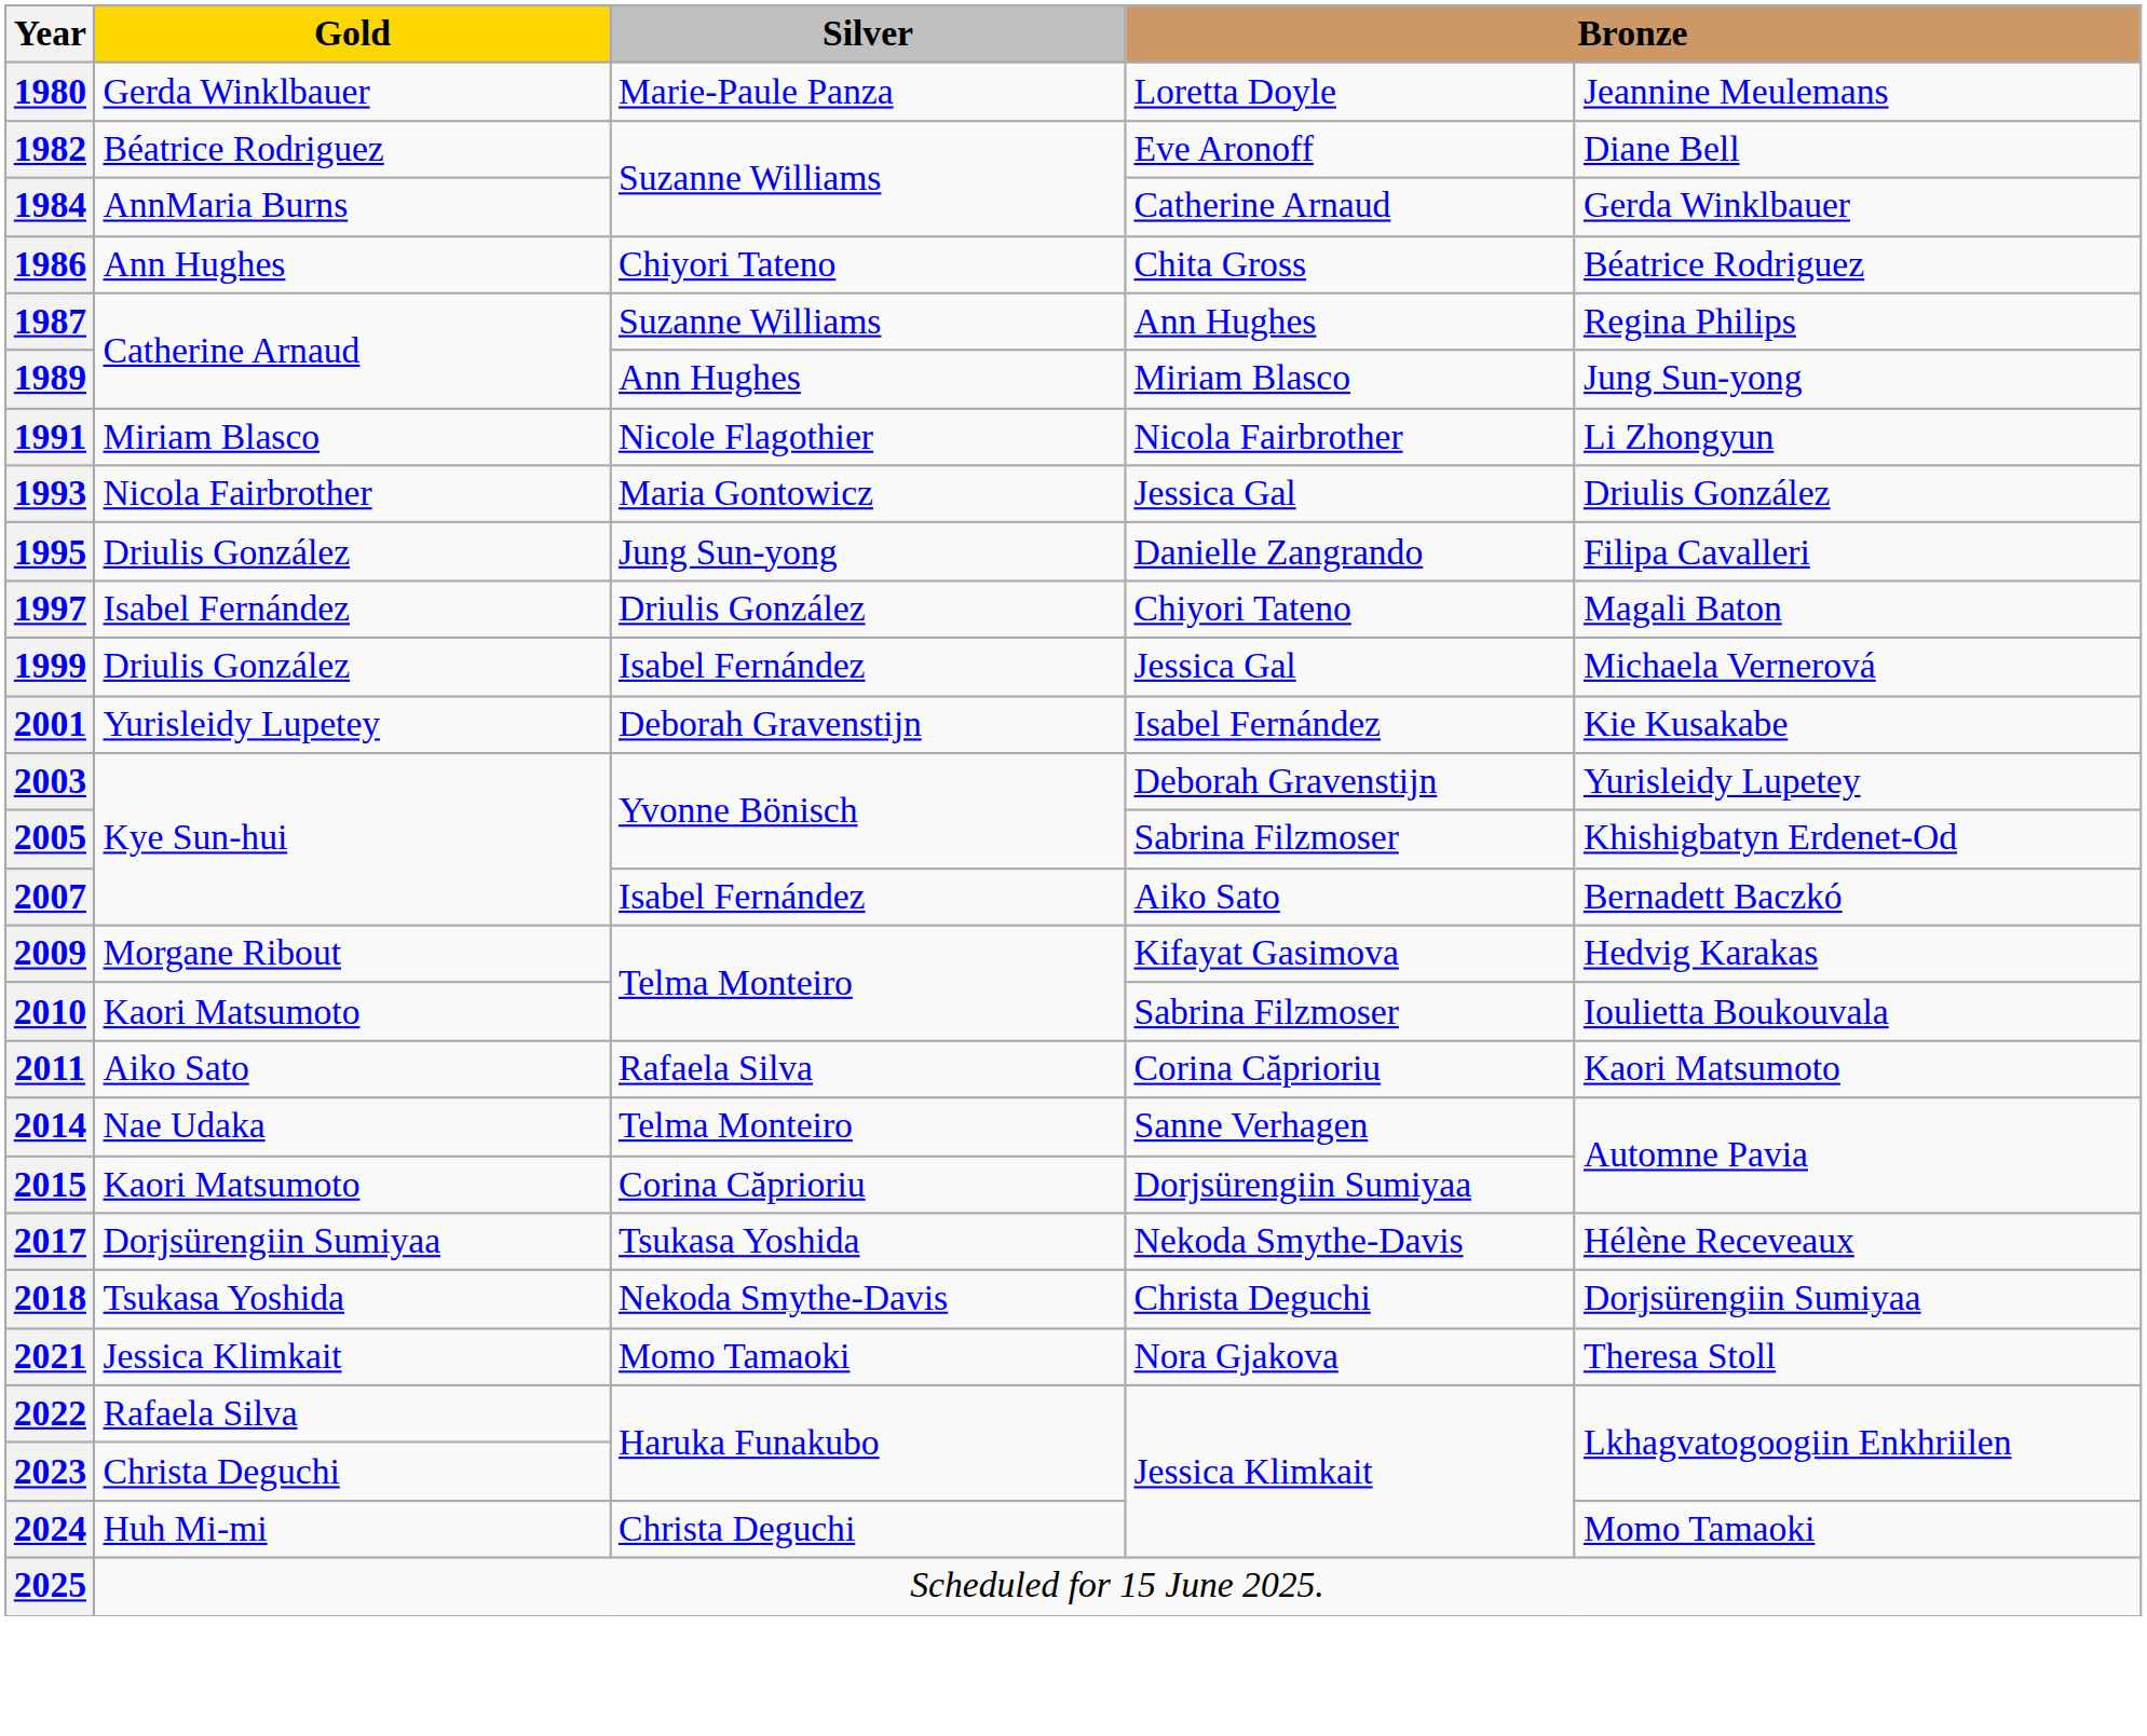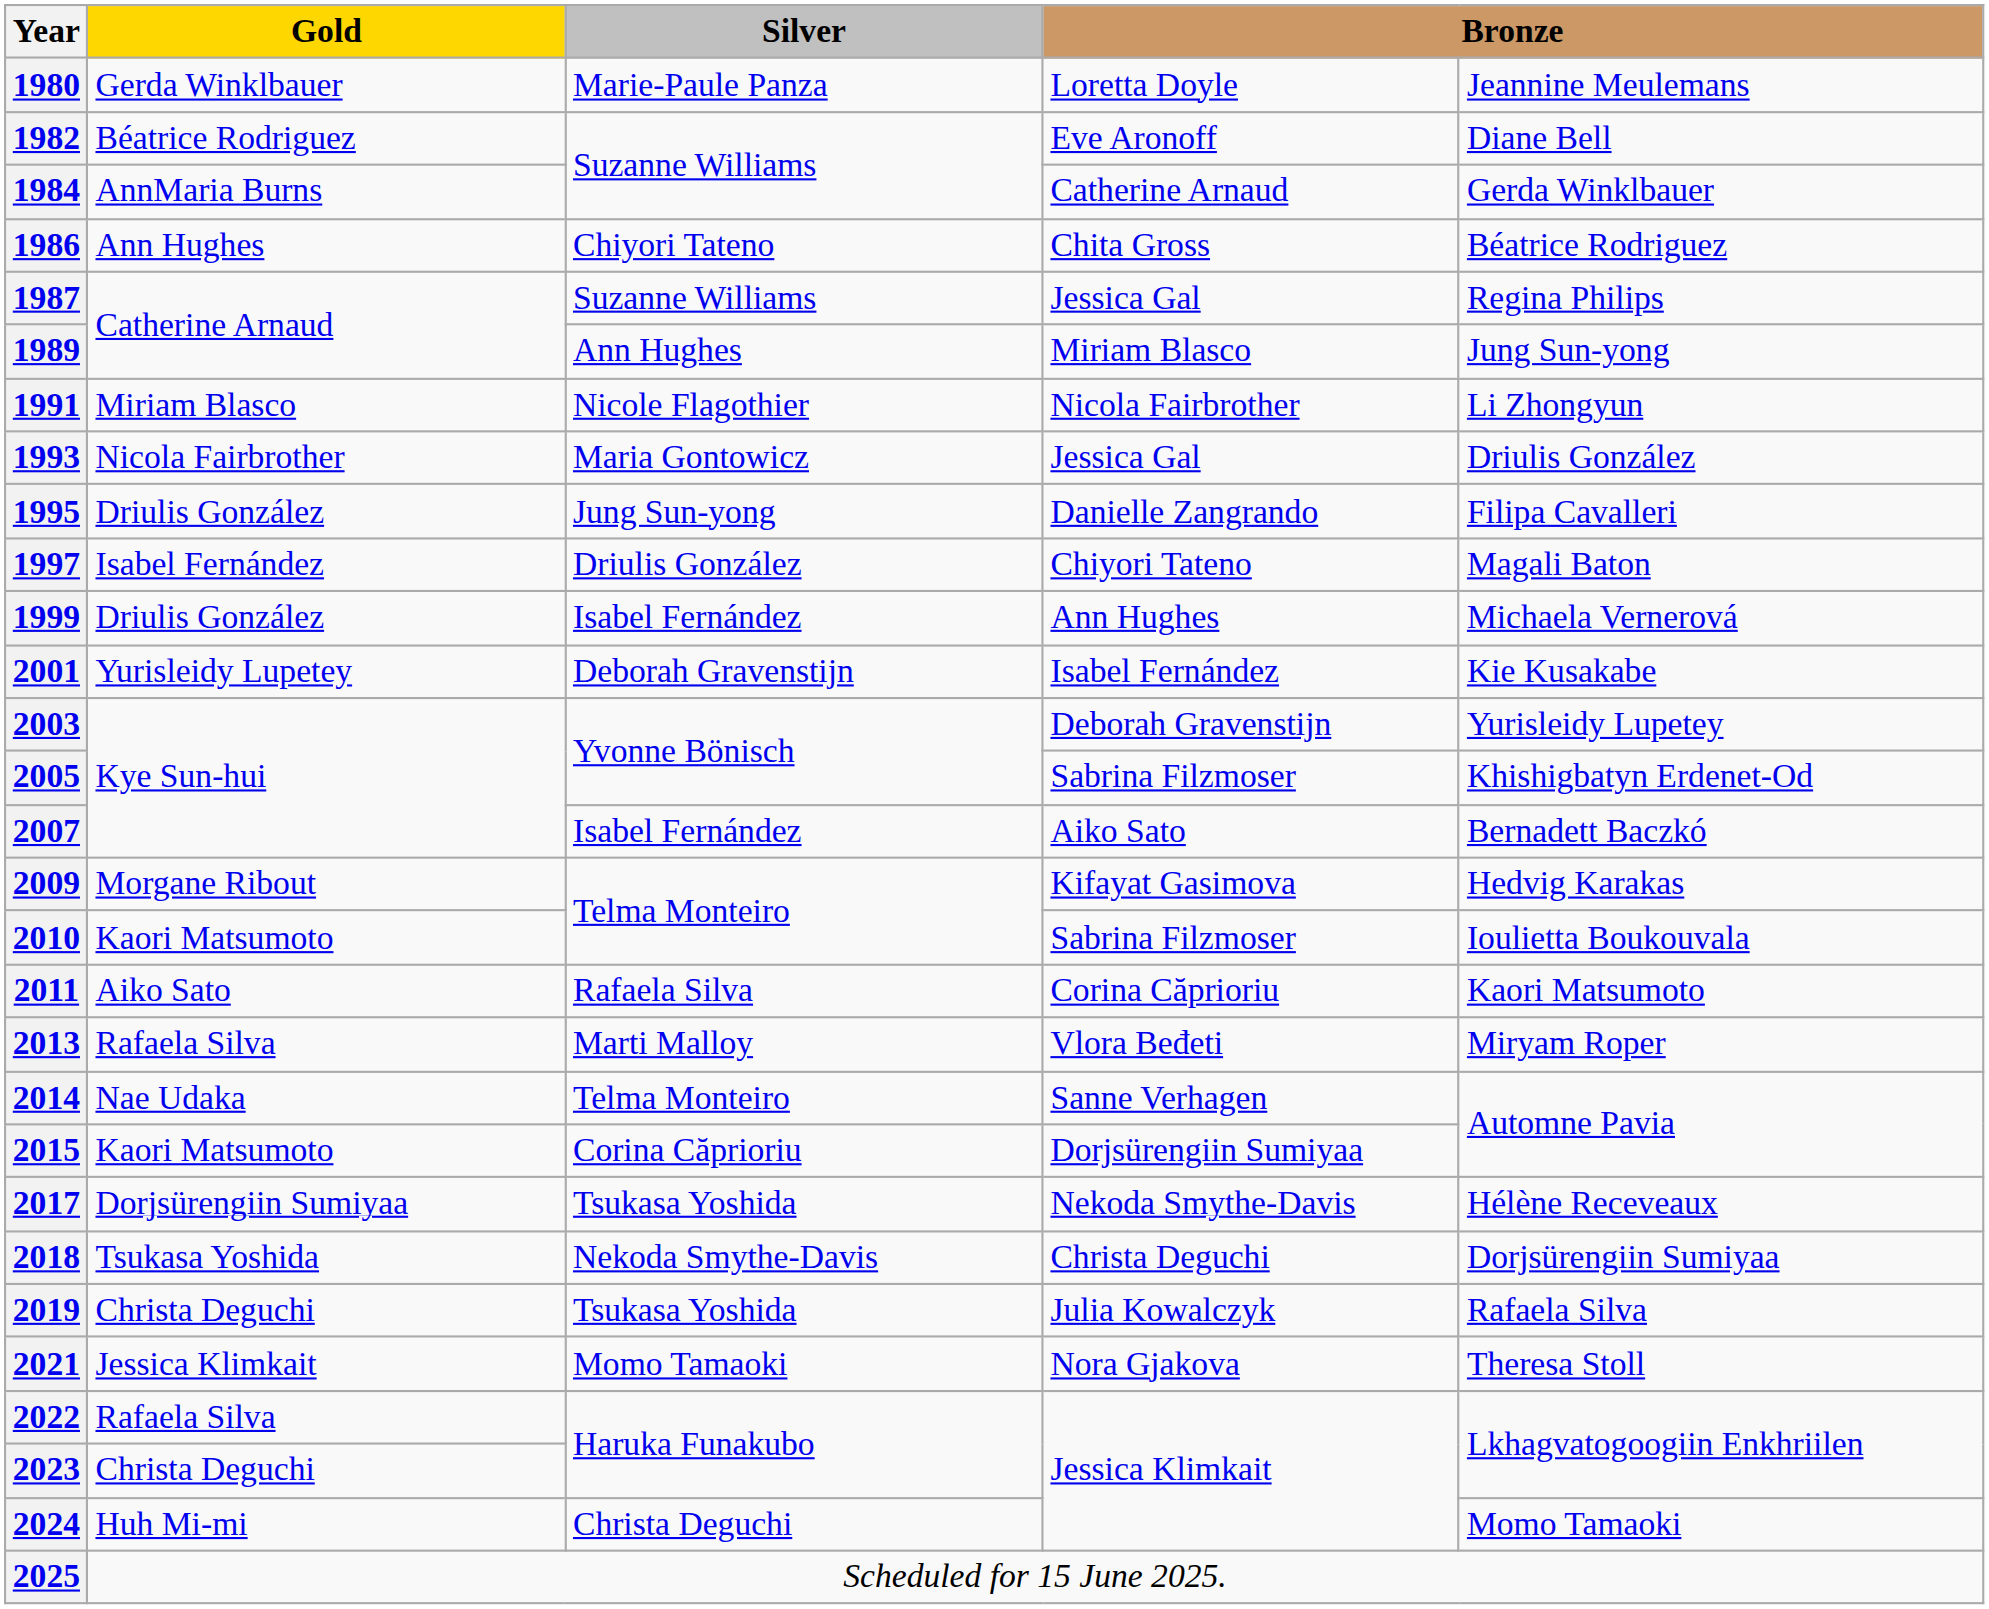1987 | column 4: Ann Hughes -> Jessica Gal
1999 | column 4: Jessica Gal -> Ann Hughes
+ row: 2013 | Rafaela Silva | Marti Malloy | Vlora Beđeti | Miryam Roper
+ row: 2019 | Christa Deguchi | Tsukasa Yoshida | Julia Kowalczyk | Rafaela Silva
